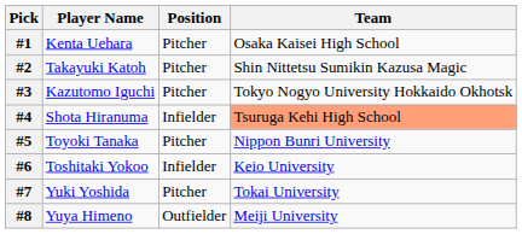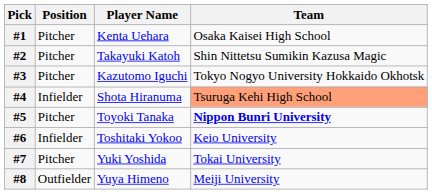columns swapped: Player Name <-> Position
#5 | Team: normal -> bold
